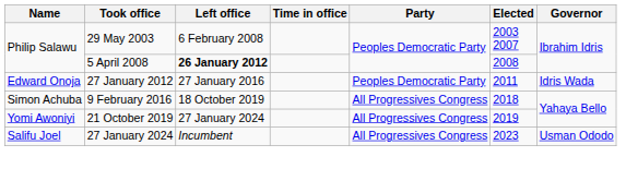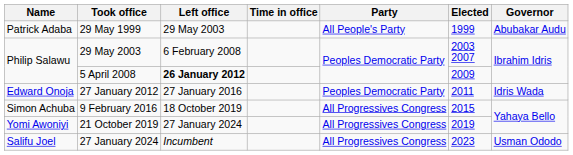+ row: Patrick Adaba | 29 May 1999 | 29 May 2003 | All People's Party | 1999 | Abubakar Audu
5 April 2008 | Elected: 2008 -> 2009
9 February 2016 | Elected: 2018 -> 2015
